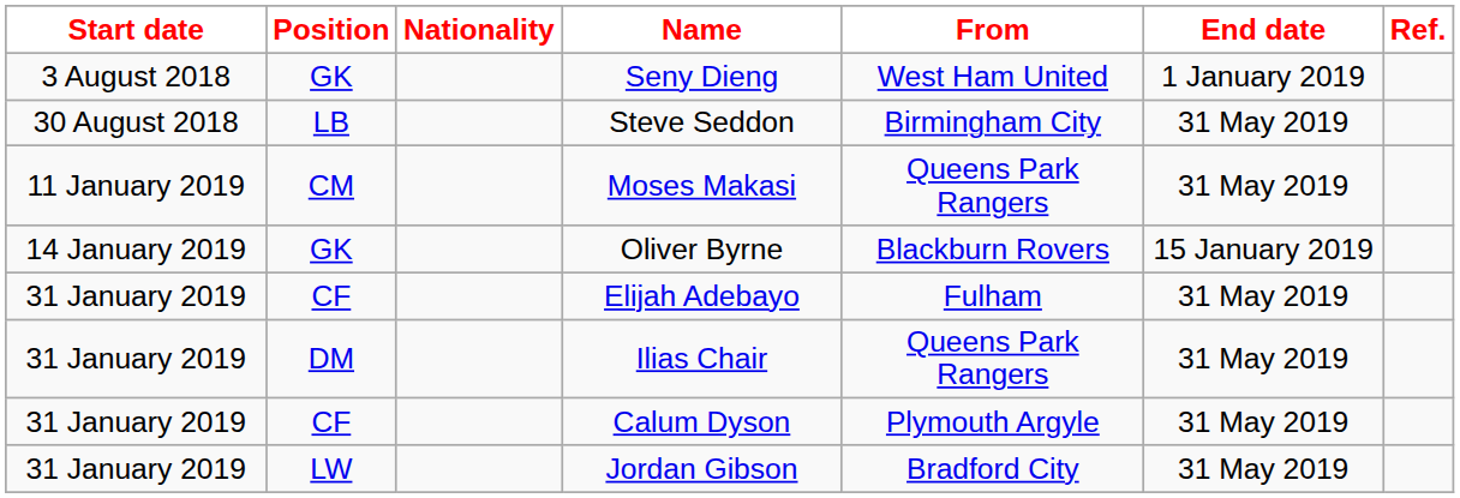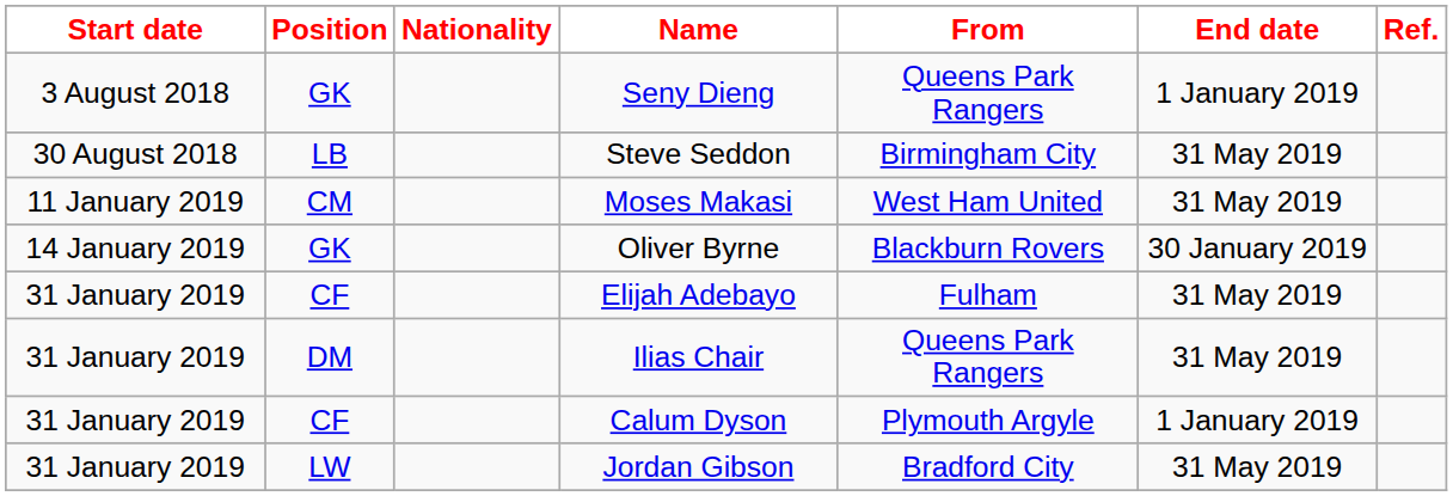Seny Dieng | From: West Ham United -> Queens Park Rangers
Moses Makasi | From: Queens Park Rangers -> West Ham United
Oliver Byrne | End date: 15 January 2019 -> 30 January 2019
Calum Dyson | End date: 31 May 2019 -> 1 January 2019
